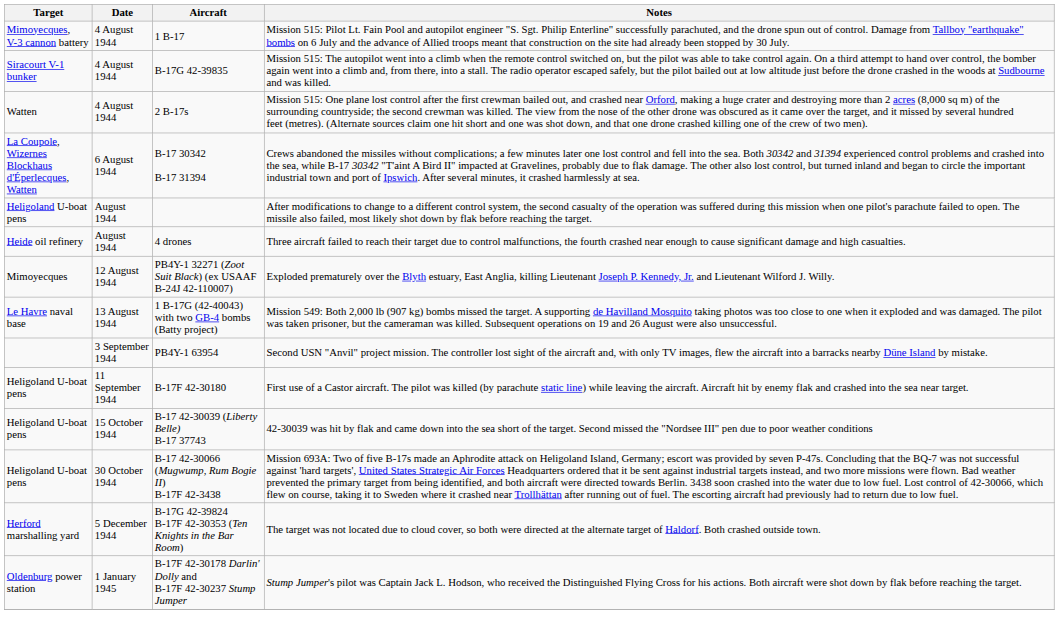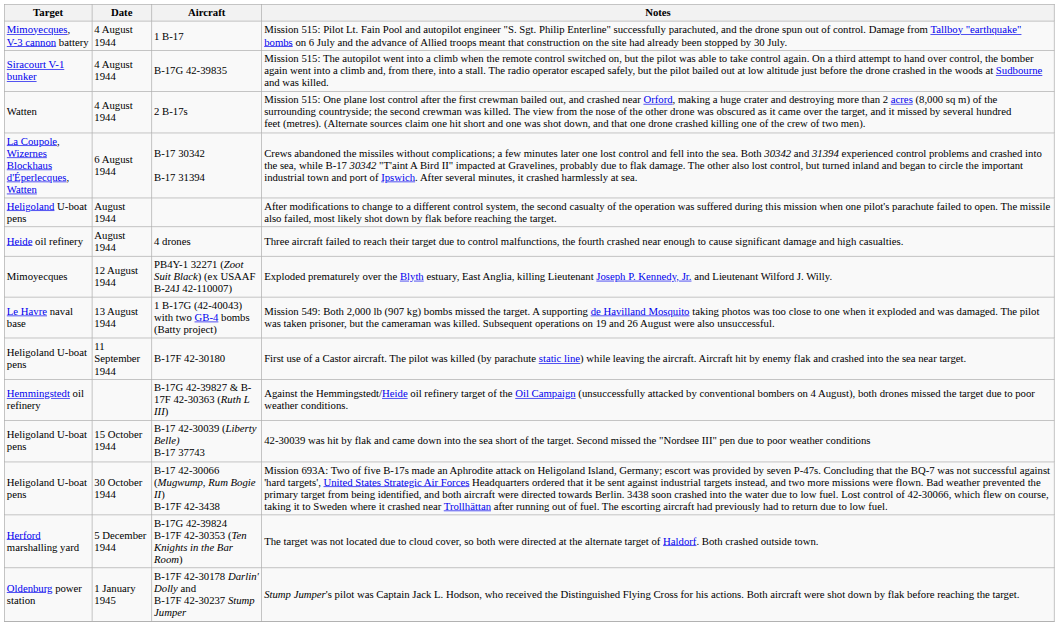- row: 3 September 1944 | PB4Y-1 63954 | Second USN "Anvil" project mission. The controller lost sight of the aircraft and, with only TV images, flew the aircraft into a barracks nearby Düne Island by mistake.
+ row: Hemmingstedt oil refinery | B-17G 42-39827 & B-17F 42-30363 (Ruth L III) | Against the Hemmingstedt/Heide oil refinery target of the Oil Campaign (unsuccessfully attacked by conventional bombers on 4 August), both drones missed the target due to poor weather conditions.
